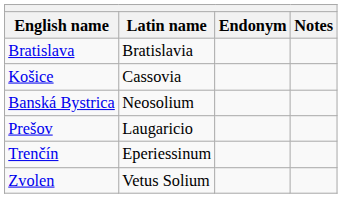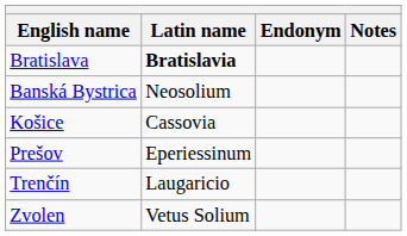Bratislava | Latin name: normal -> bold
rows swapped: Banská Bystrica <-> Košice
Prešov | Latin name: Laugaricio -> Eperiessinum
Trenčín | Latin name: Eperiessinum -> Laugaricio
